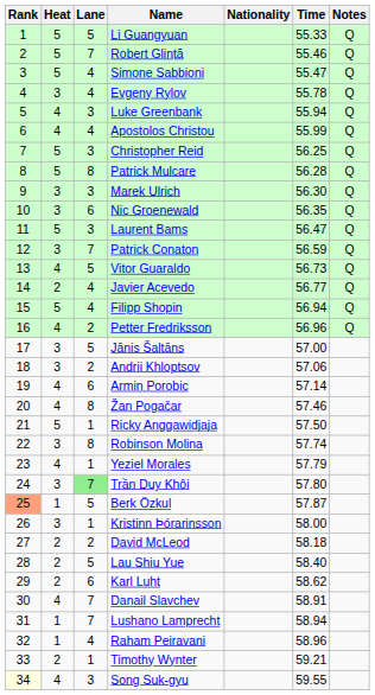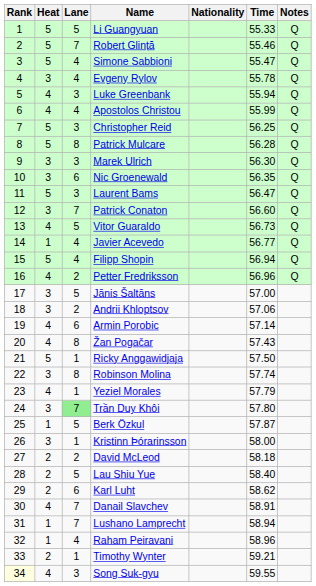Patrick Conaton | Time: 56.59 -> 56.60
Javier Acevedo | Heat: 2 -> 1
Žan Pogačar | Time: 57.46 -> 57.43
Berk Özkul | Rank: lightsalmon background -> no background
